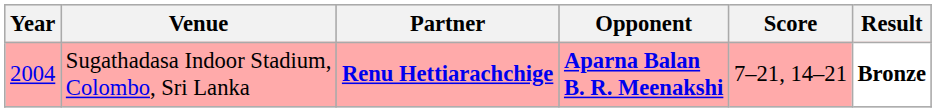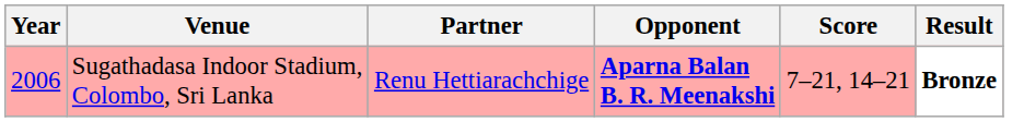Sugathadasa Indoor Stadium, Colombo, Sri Lanka | Year: 2004 -> 2006
Sugathadasa Indoor Stadium, Colombo, Sri Lanka | Partner: bold -> normal
